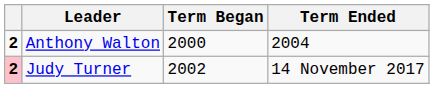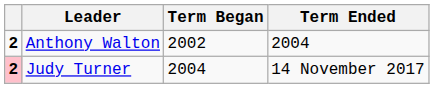Anthony Walton | Term Began: 2000 -> 2002
Judy Turner | Term Began: 2002 -> 2004
